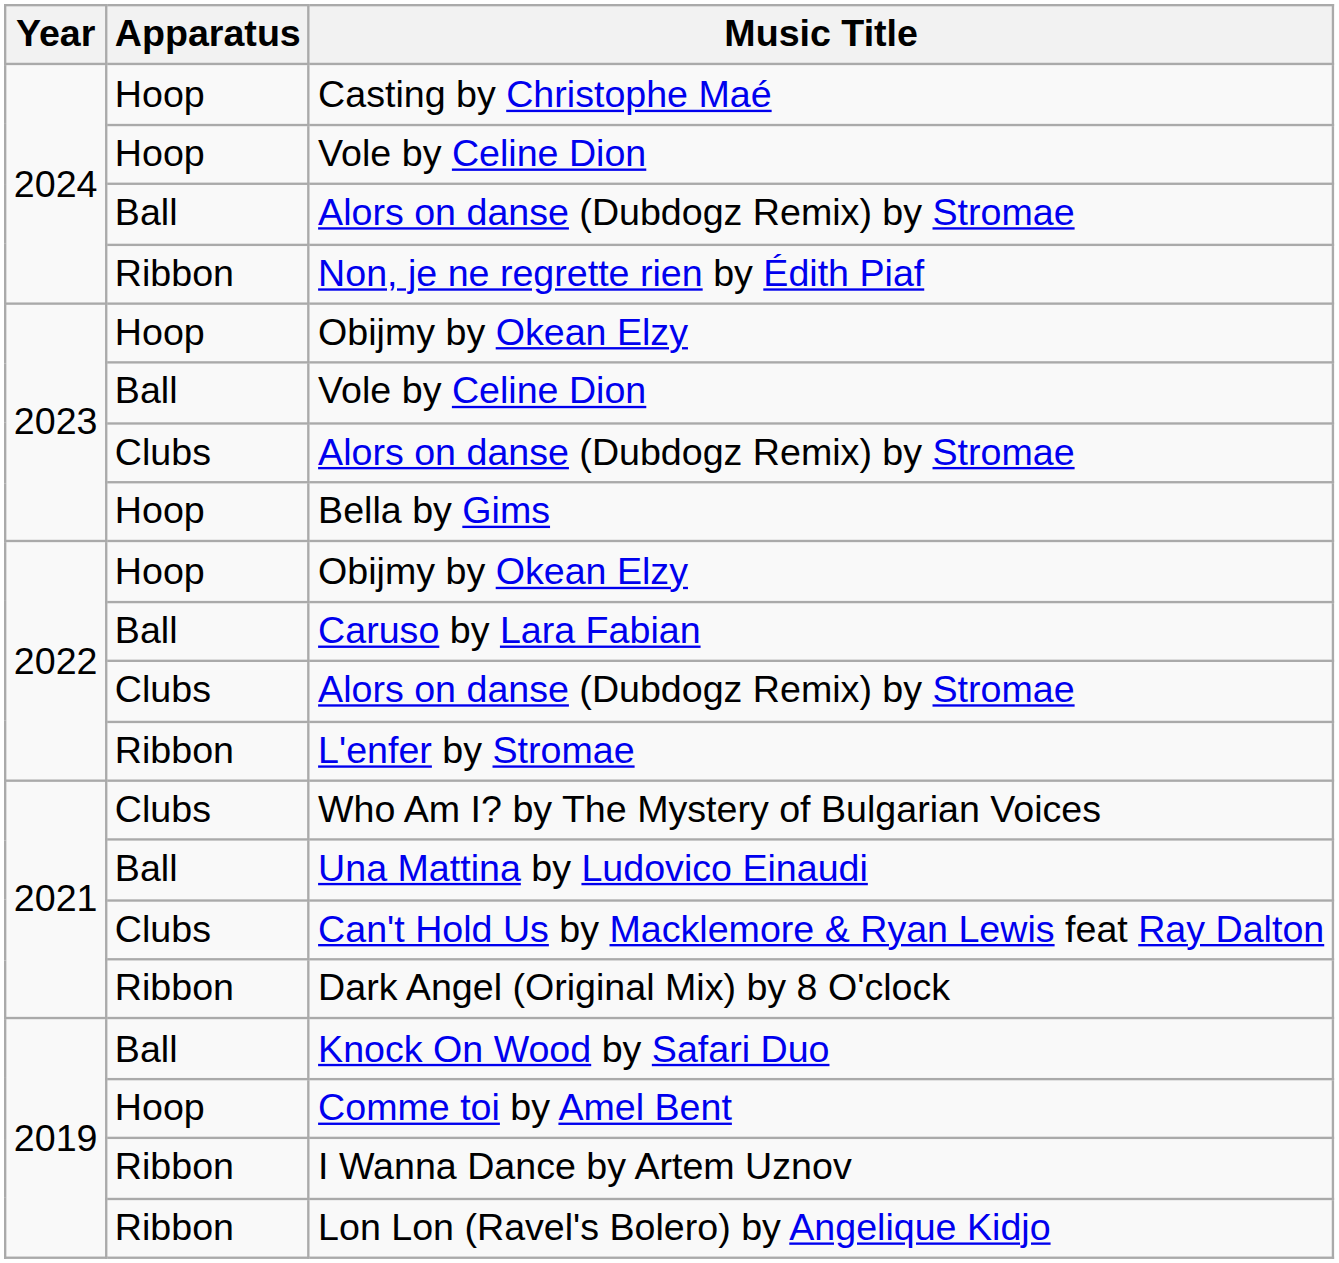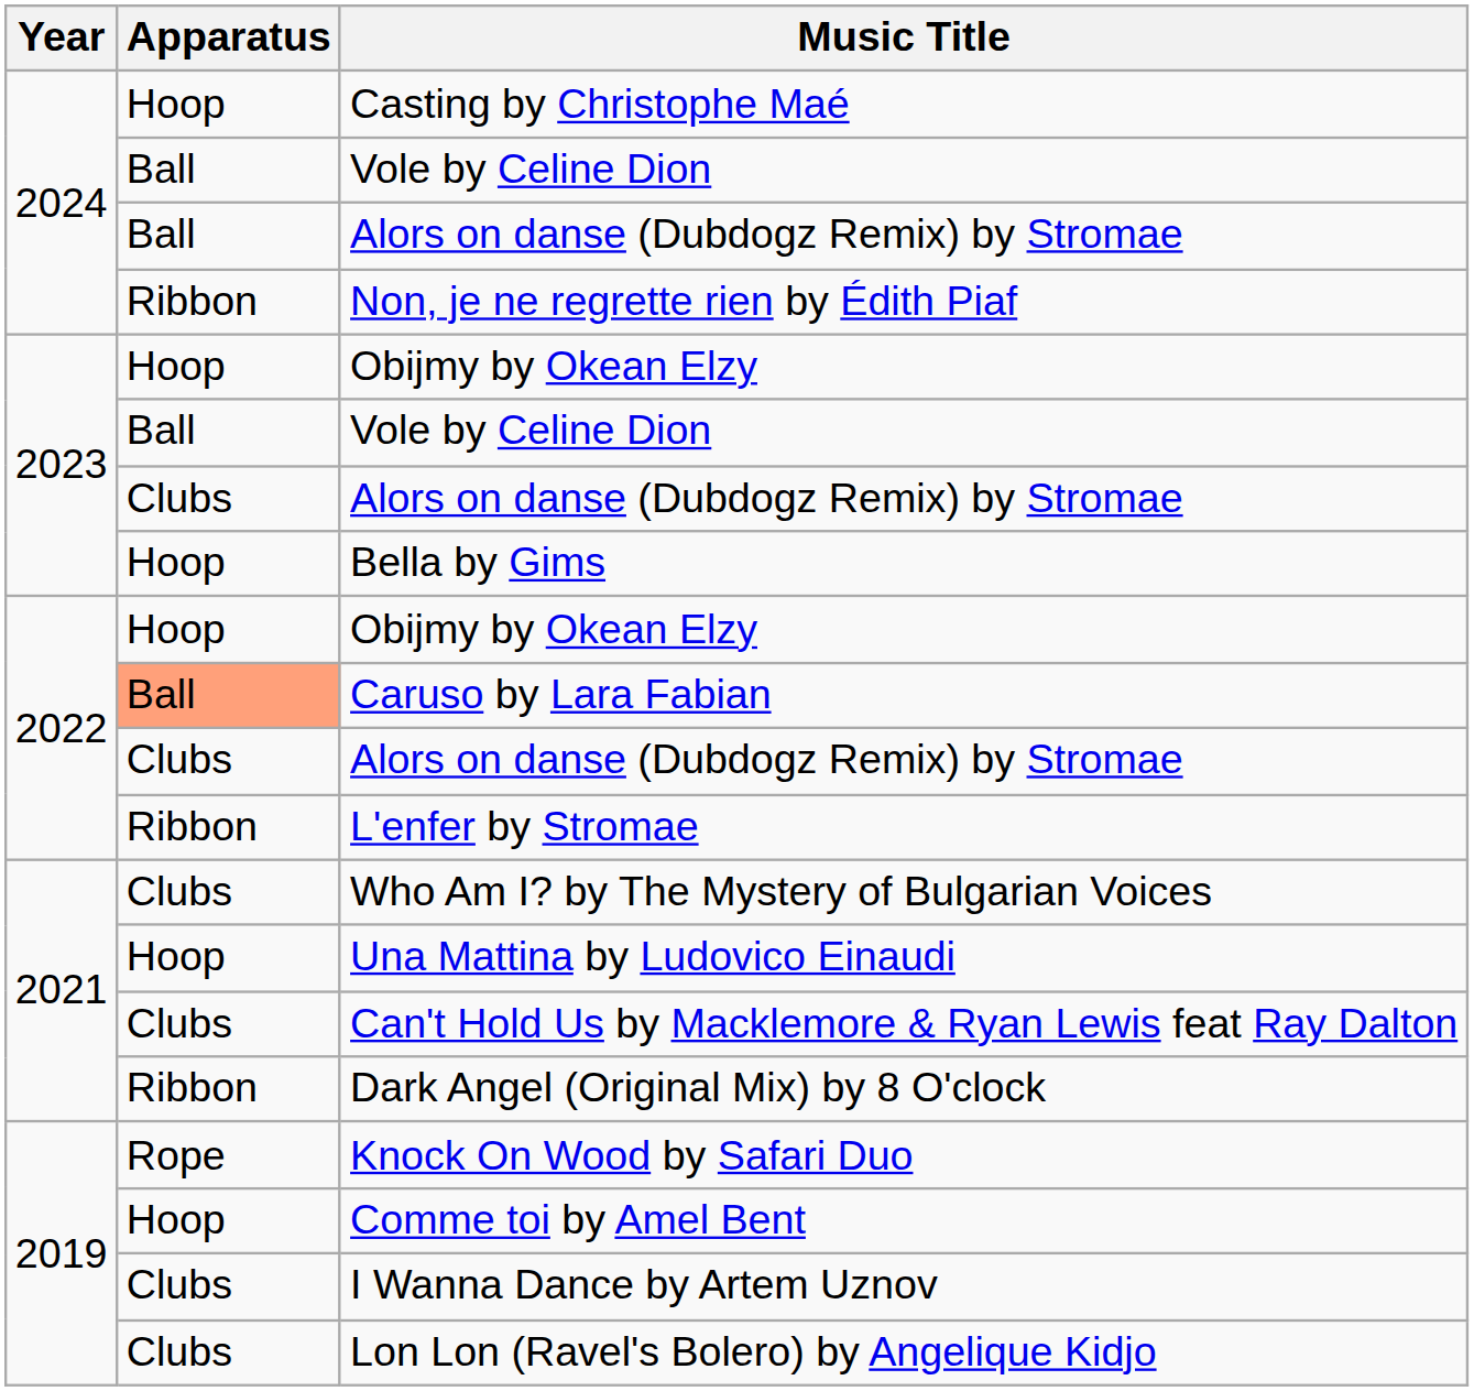2024 / Vole by Celine Dion | Apparatus: Hoop -> Ball
Caruso by Lara Fabian | Apparatus: no background -> lightsalmon background
Una Mattina by Ludovico Einaudi | Apparatus: Ball -> Hoop
Knock On Wood by Safari Duo | Apparatus: Ball -> Rope
I Wanna Dance by Artem Uznov | Apparatus: Ribbon -> Clubs
Lon Lon (Ravel's Bolero) by Angelique Kidjo | Apparatus: Ribbon -> Clubs
